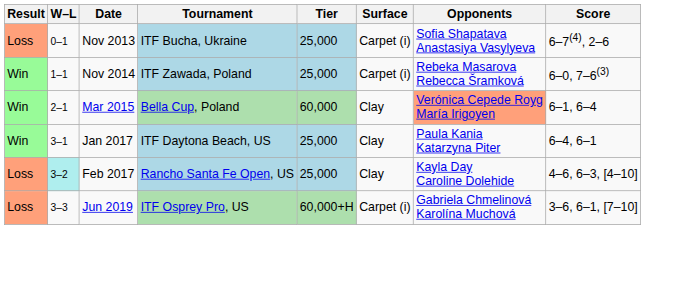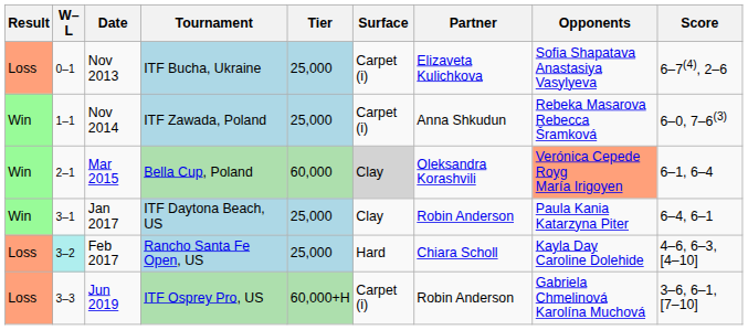+ column: Partner | Elizaveta Kulichkova | Anna Shkudun | Oleksandra Korashvili | Robin Anderson | Chiara Scholl | Robin Anderson
Mar 2015 | Surface: no background -> lightgrey background
Feb 2017 | Surface: Clay -> Hard
